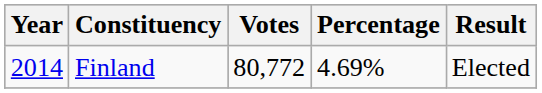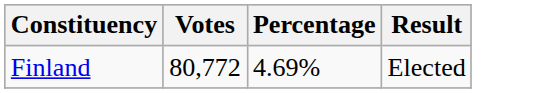- column: Year | 2014
